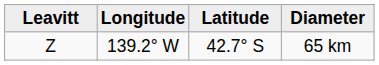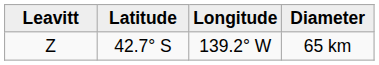columns swapped: Latitude <-> Longitude
